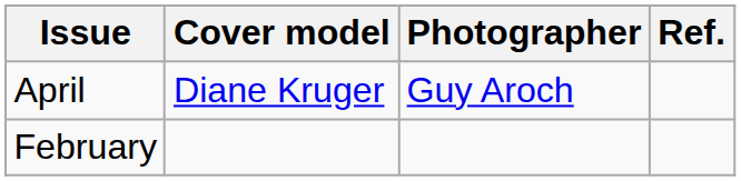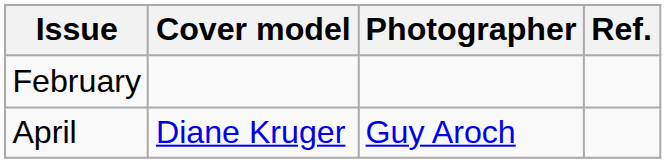rows swapped: February <-> April
